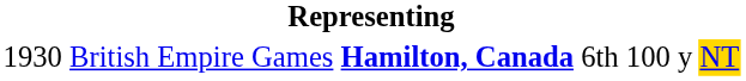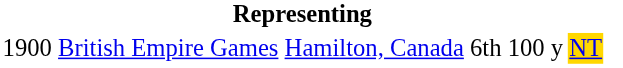British Empire Games | column 1: 1930 -> 1900
British Empire Games | column 3: bold -> normal
